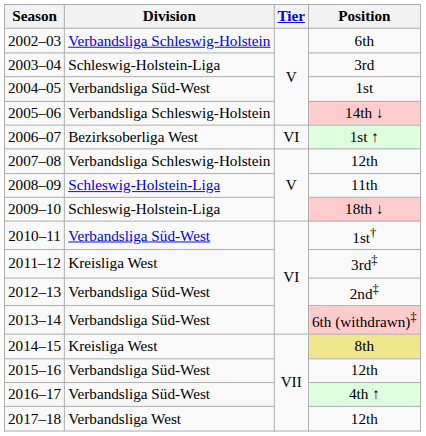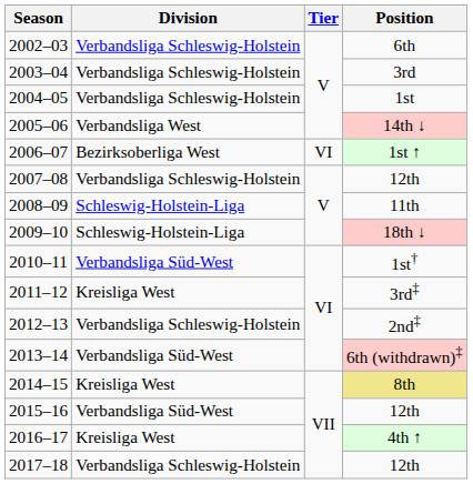2003–04 | Division: Schleswig-Holstein-Liga -> Verbandsliga Schleswig-Holstein
2004–05 | Division: Verbandsliga Süd-West -> Verbandsliga Schleswig-Holstein
2005–06 | Division: Verbandsliga Schleswig-Holstein -> Verbandsliga West
2012–13 | Division: Verbandsliga Süd-West -> Verbandsliga Schleswig-Holstein
2016–17 | Division: Verbandsliga Süd-West -> Kreisliga West
2017–18 | Division: Verbandsliga West -> Verbandsliga Schleswig-Holstein
